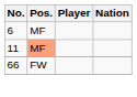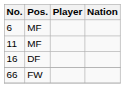11 | Pos.: lightsalmon background -> no background
+ row: 16 | DF
